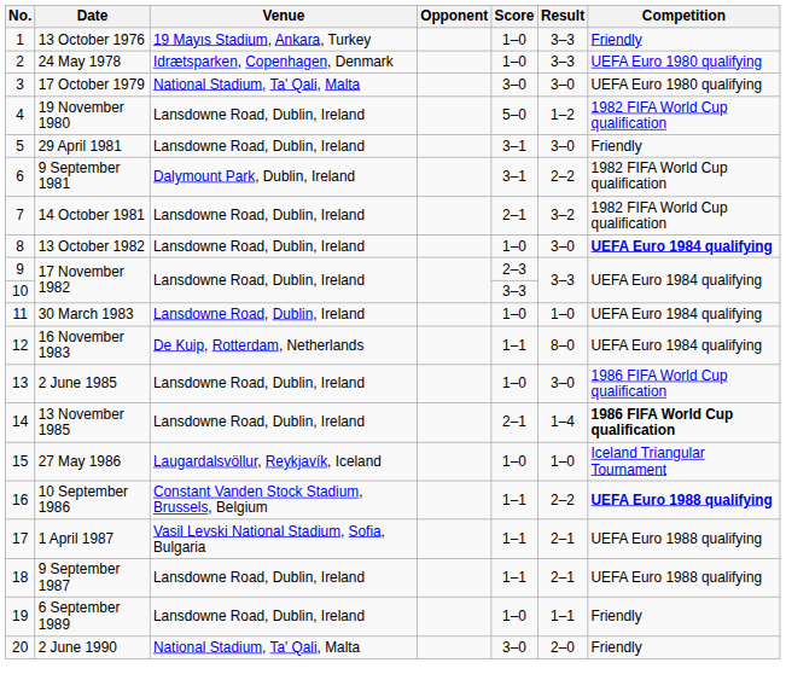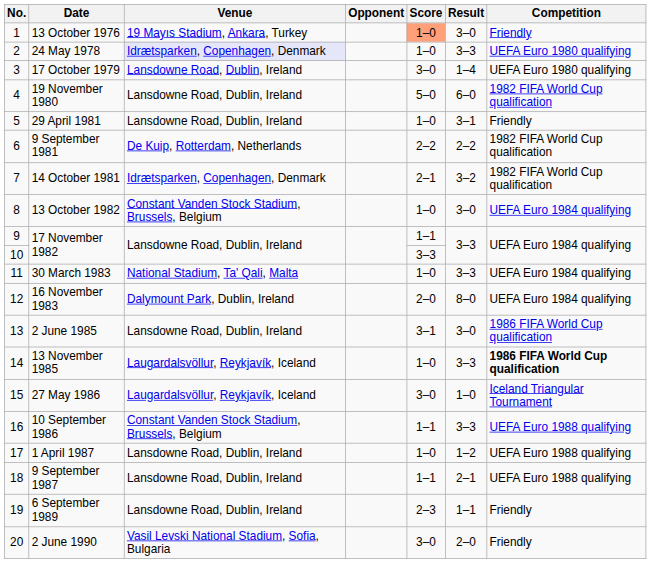13 October 1976 | Score: no background -> lightsalmon background
13 October 1976 | Result: 3–3 -> 3–0
24 May 1978 | Venue: no background -> lavender background
17 October 1979 | Venue: National Stadium, Ta' Qali, Malta -> Lansdowne Road, Dublin, Ireland
17 October 1979 | Result: 3–0 -> 1–4
19 November 1980 | Result: 1–2 -> 6–0
29 April 1981 | Score: 3–1 -> 1–0
29 April 1981 | Result: 3–0 -> 3–1
9 September 1981 | Venue: Dalymount Park, Dublin, Ireland -> De Kuip, Rotterdam, Netherlands
9 September 1981 | Score: 3–1 -> 2–2
14 October 1981 | Venue: Lansdowne Road, Dublin, Ireland -> Idrætsparken, Copenhagen, Denmark
13 October 1982 | Venue: Lansdowne Road, Dublin, Ireland -> Constant Vanden Stock Stadium, Brussels, Belgium
13 October 1982 | Competition: bold -> normal
9 / 17 November 1982 | Score: 2–3 -> 1–1
30 March 1983 | Venue: Lansdowne Road, Dublin, Ireland -> National Stadium, Ta' Qali, Malta
30 March 1983 | Result: 1–0 -> 3–3
16 November 1983 | Venue: De Kuip, Rotterdam, Netherlands -> Dalymount Park, Dublin, Ireland
16 November 1983 | Score: 1–1 -> 2–0
2 June 1985 | Score: 1–0 -> 3–1
13 November 1985 | Venue: Lansdowne Road, Dublin, Ireland -> Laugardalsvöllur, Reykjavík, Iceland
13 November 1985 | Score: 2–1 -> 1–0
13 November 1985 | Result: 1–4 -> 3–3
27 May 1986 | Score: 1–0 -> 3–0
10 September 1986 | Result: 2–2 -> 3–3
10 September 1986 | Competition: bold -> normal
1 April 1987 | Venue: Vasil Levski National Stadium, Sofia, Bulgaria -> Lansdowne Road, Dublin, Ireland
1 April 1987 | Score: 1–1 -> 1–0
1 April 1987 | Result: 2–1 -> 1–2
6 September 1989 | Score: 1–0 -> 2–3
2 June 1990 | Venue: National Stadium, Ta' Qali, Malta -> Vasil Levski National Stadium, Sofia, Bulgaria
